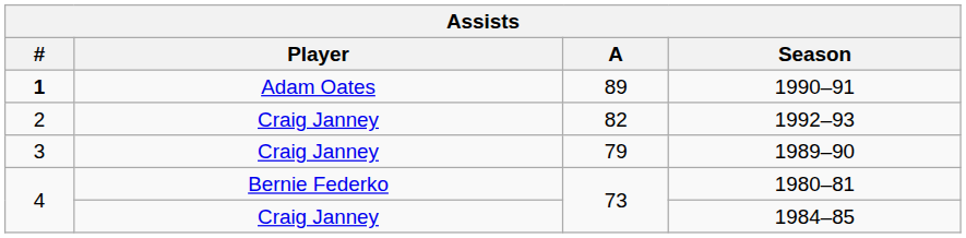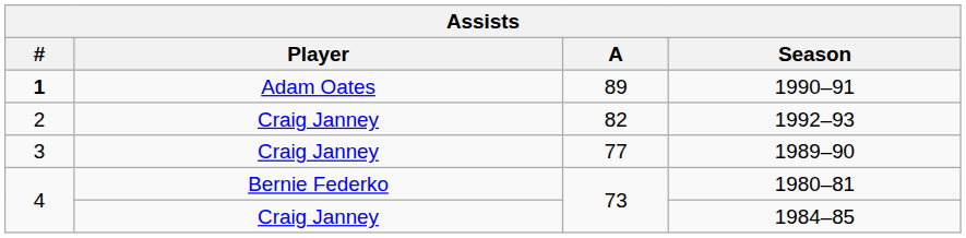1989–90 | A: 79 -> 77
